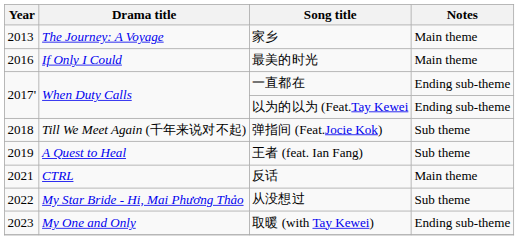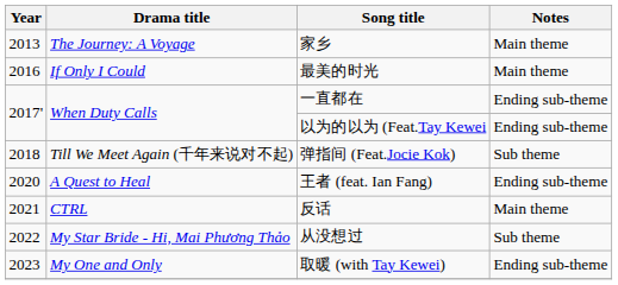王者 (feat. Ian Fang) | Year: 2019 -> 2020
王者 (feat. Ian Fang) | Notes: Sub theme -> Ending sub-theme
